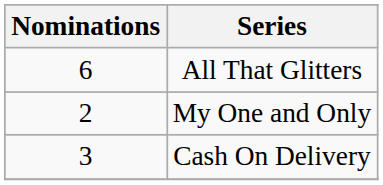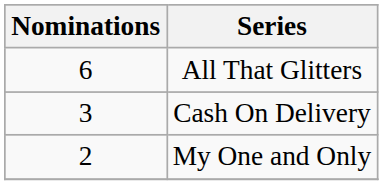rows swapped: Cash On Delivery <-> My One and Only
